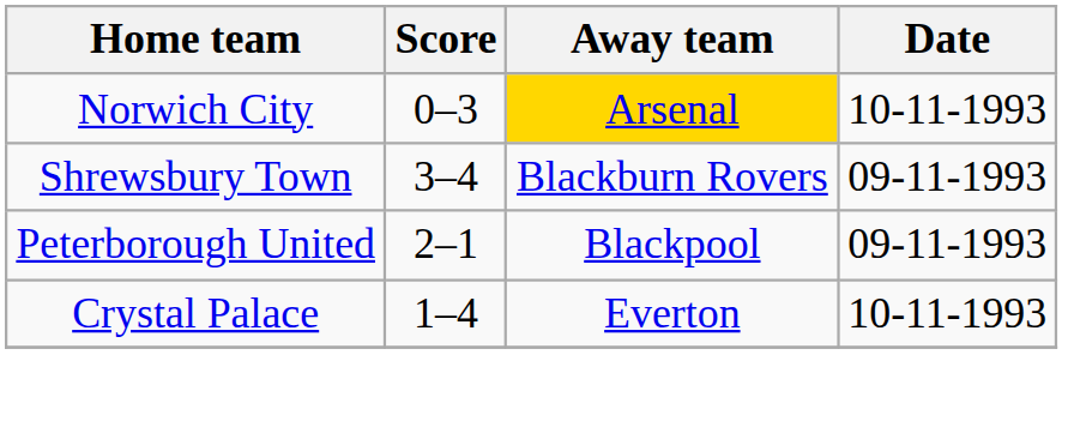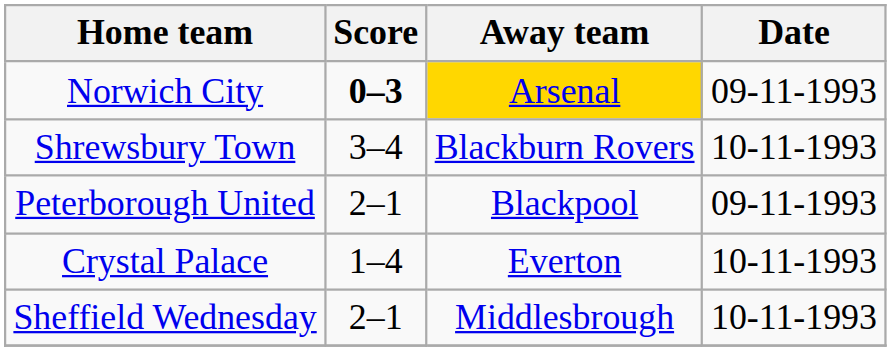Norwich City | Score: normal -> bold
Norwich City | Date: 10-11-1993 -> 09-11-1993
Shrewsbury Town | Date: 09-11-1993 -> 10-11-1993
+ row: Sheffield Wednesday | 2–1 | Middlesbrough | 10-11-1993
